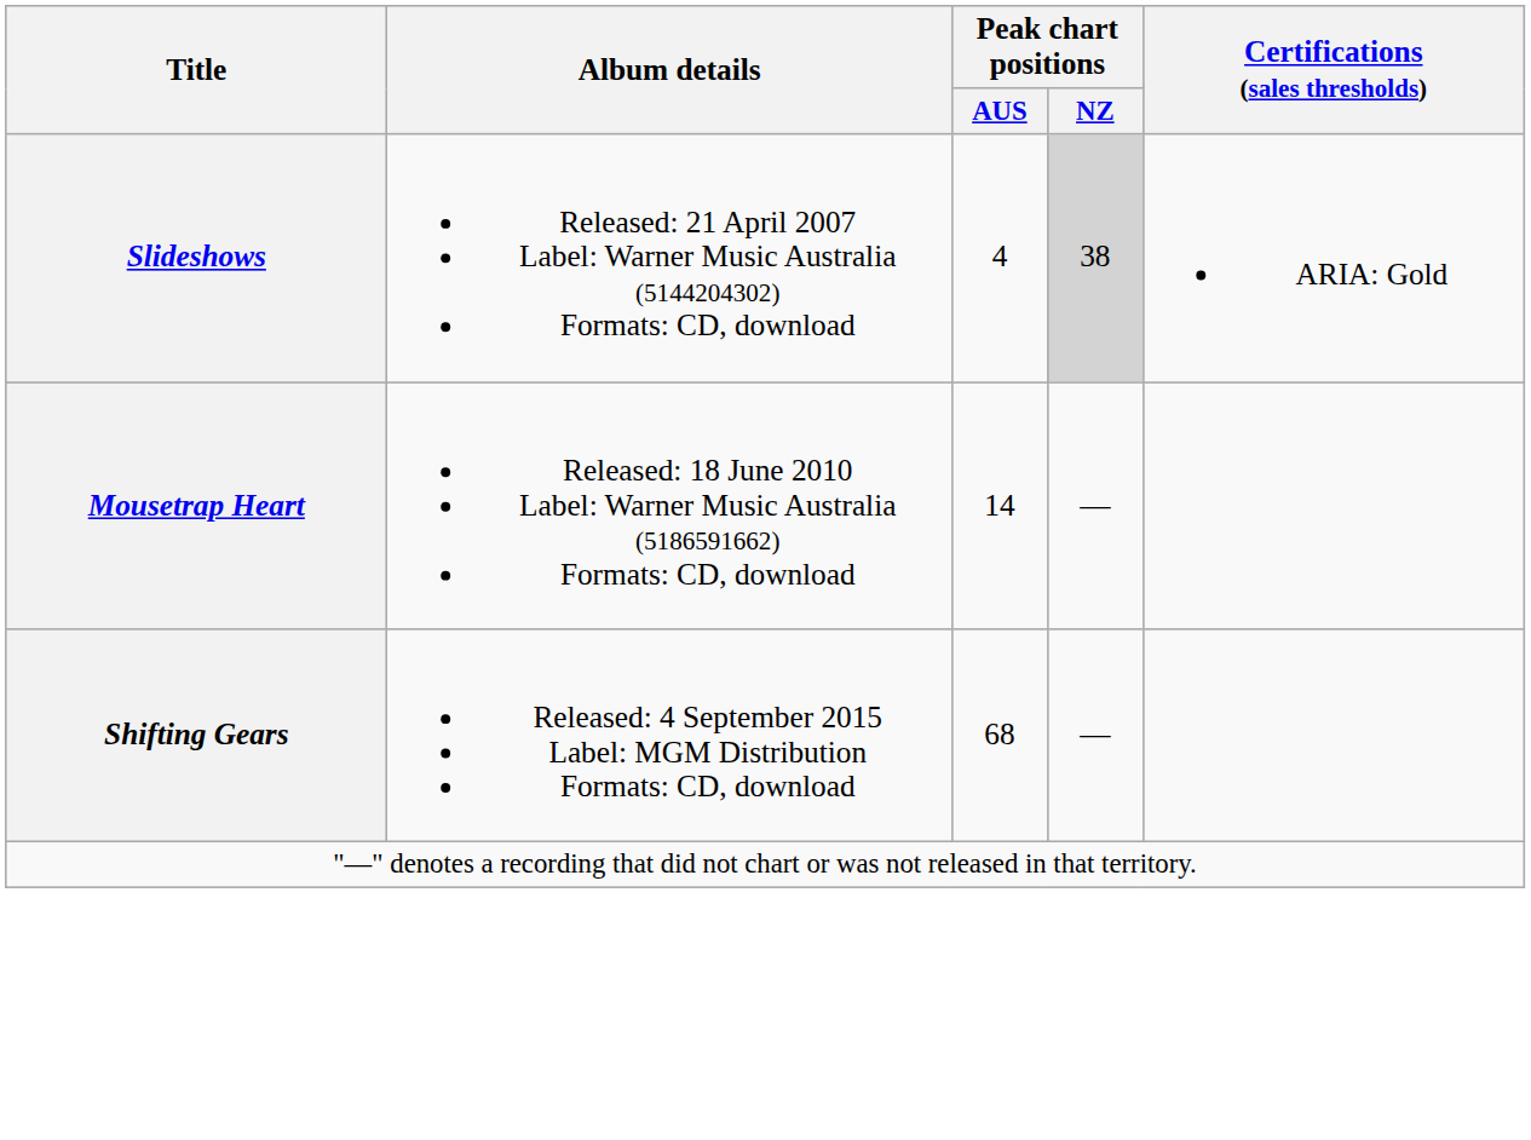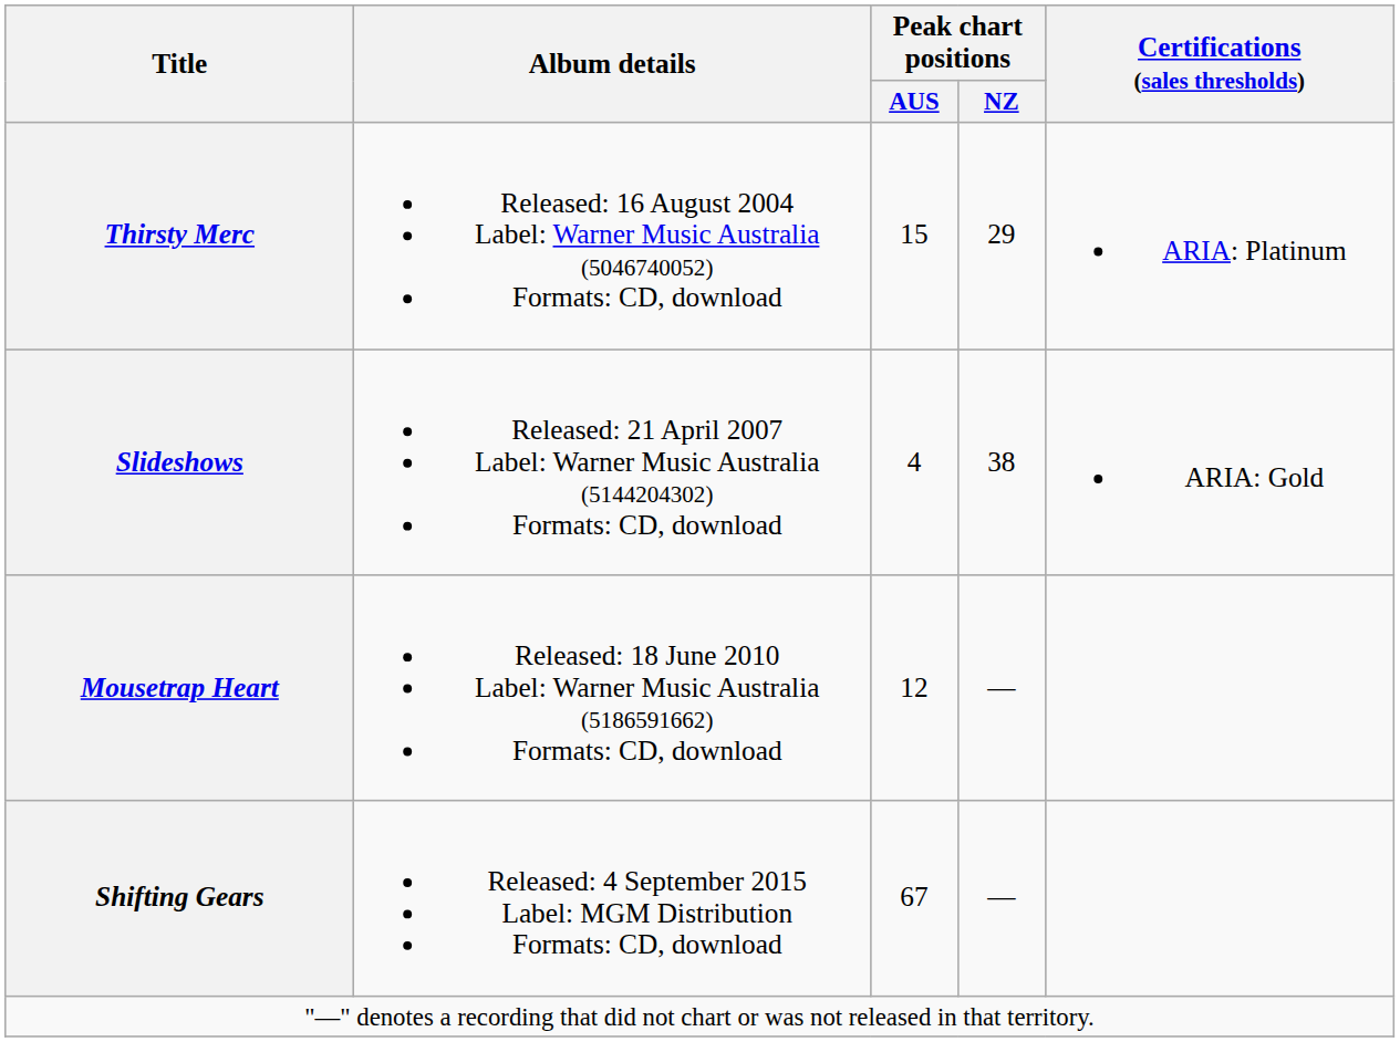+ row: Thirsty Merc | Released: 16 August 2004 Label: Warner Music Australia (5046740052) Formats: CD, download | 15 | 29 | ARIA: Platinum
Slideshows | Peak chart positions / NZ: lightgrey background -> no background
Mousetrap Heart | Peak chart positions / AUS: 14 -> 12
Shifting Gears | Peak chart positions / AUS: 68 -> 67
